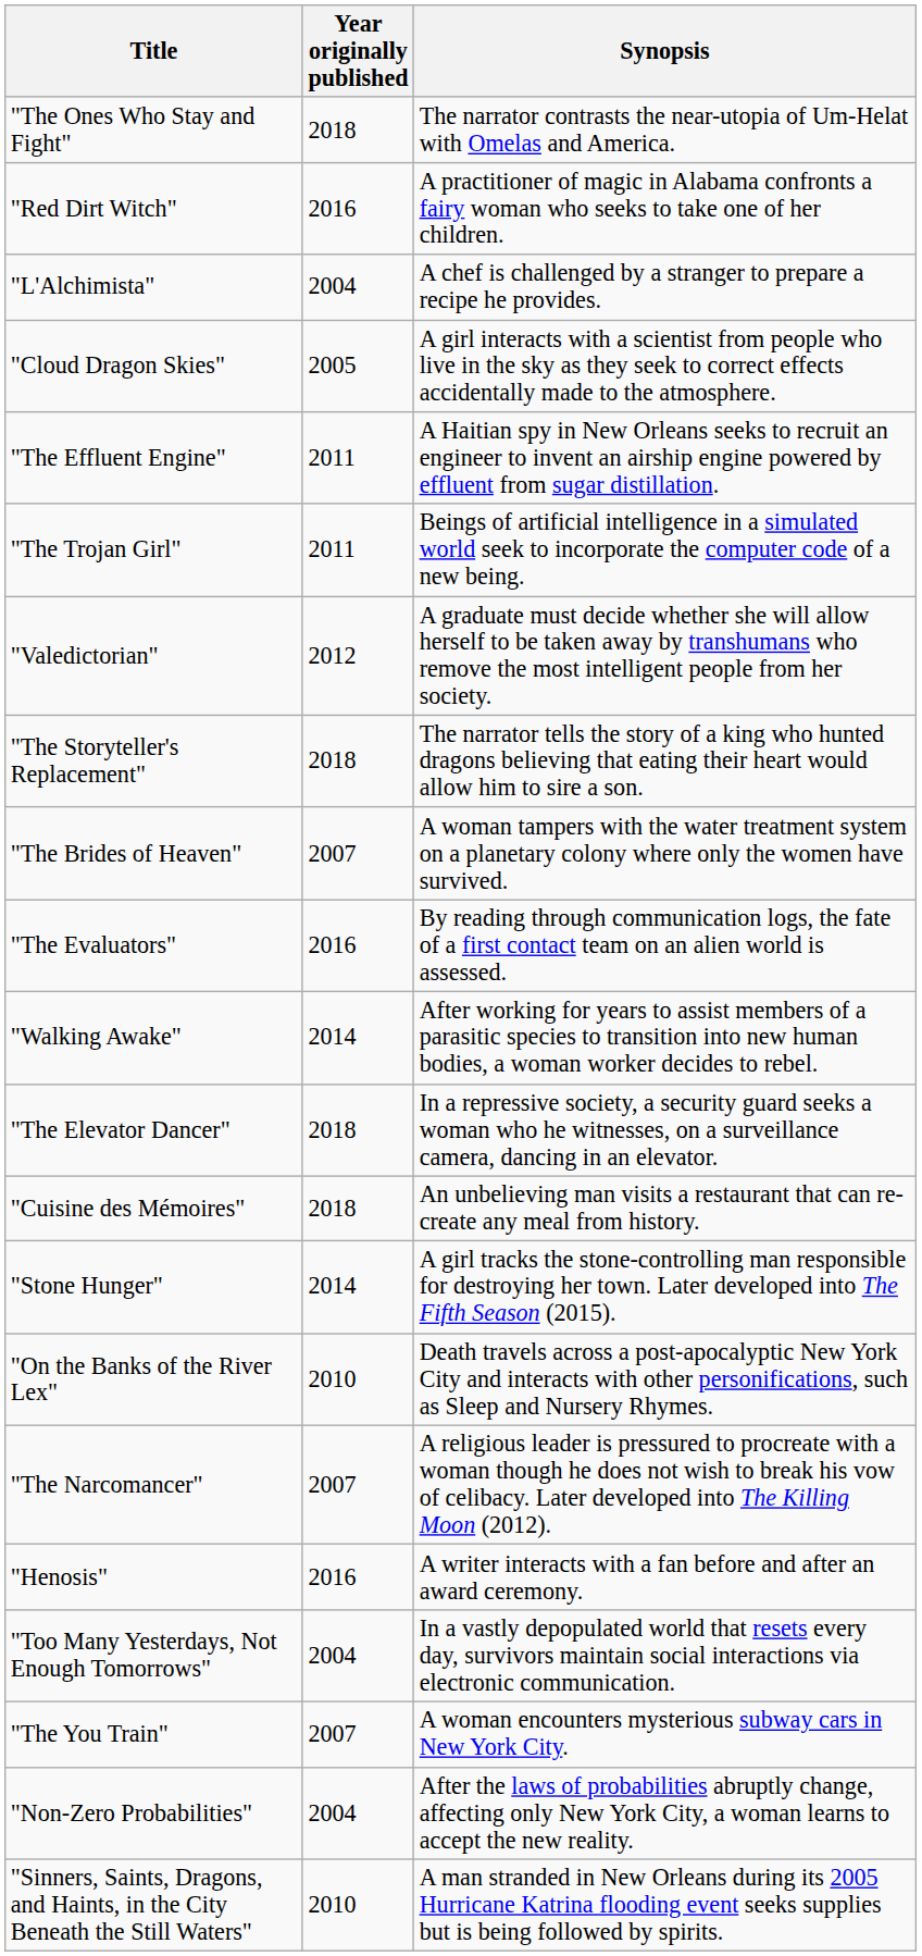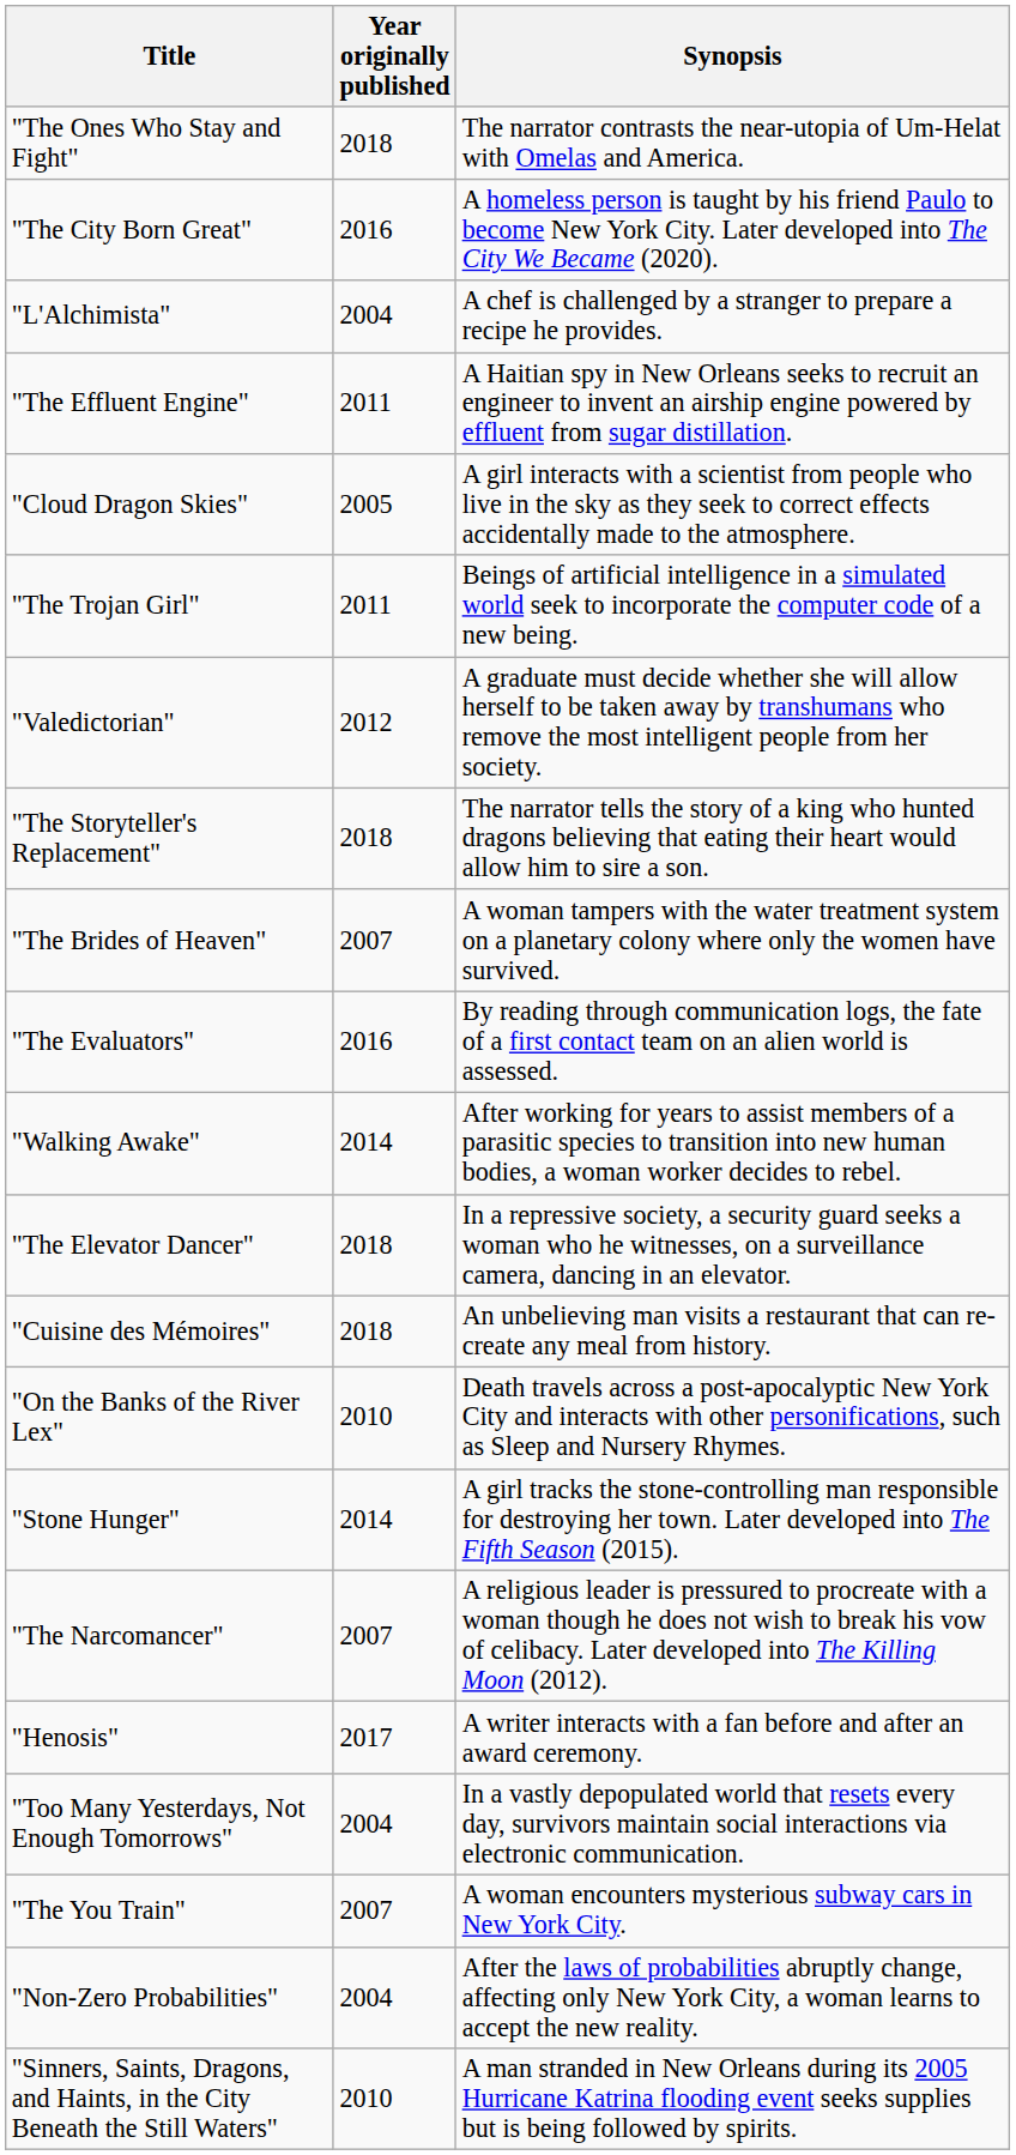+ row: "The City Born Great" | 2016 | A homeless person is taught by his friend Paulo to become New York City. Later developed into The City We Became (2020).
- row: "Red Dirt Witch" | 2016 | A practitioner of magic in Alabama confronts a fairy woman who seeks to take one of her children.
rows swapped: "The Effluent Engine" <-> "Cloud Dragon Skies"
rows swapped: "Stone Hunger" <-> "On the Banks of the River Lex"
"Henosis" | Year originally published: 2016 -> 2017
